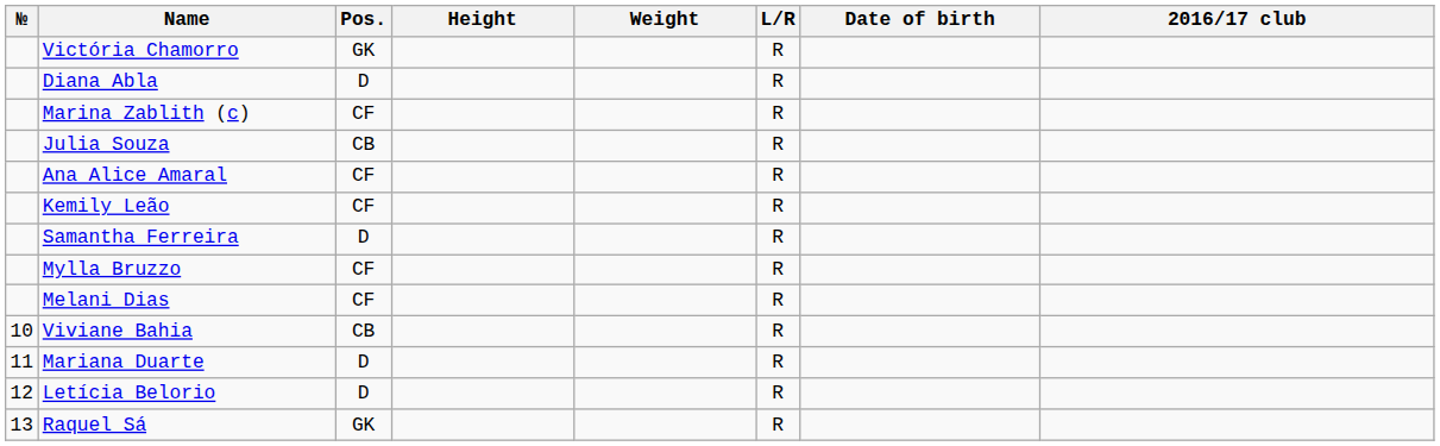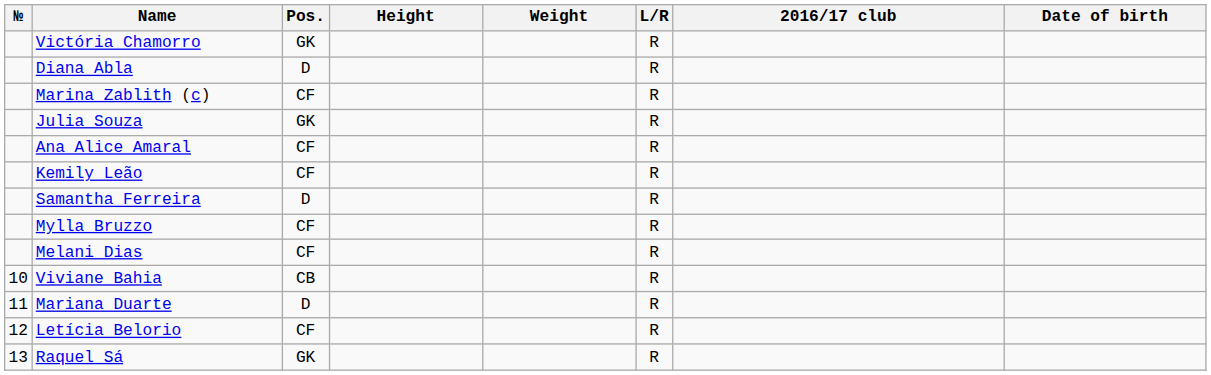columns swapped: Date of birth <-> 2016/17 club
Julia Souza | Pos.: CB -> GK
Letícia Belorio | Pos.: D -> CF
